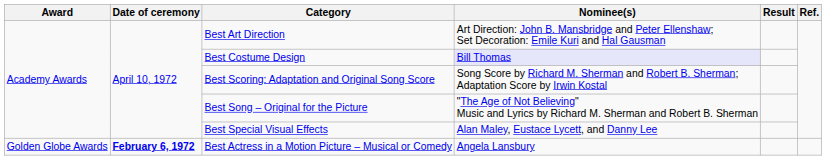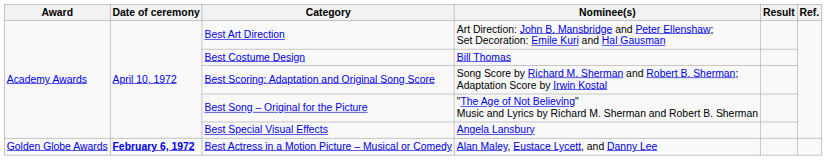Best Costume Design | Nominee(s): lavender background -> no background
Best Special Visual Effects | Nominee(s): Alan Maley, Eustace Lycett, and Danny Lee -> Angela Lansbury
Best Actress in a Motion Picture – Musical or Comedy | Nominee(s): Angela Lansbury -> Alan Maley, Eustace Lycett, and Danny Lee
